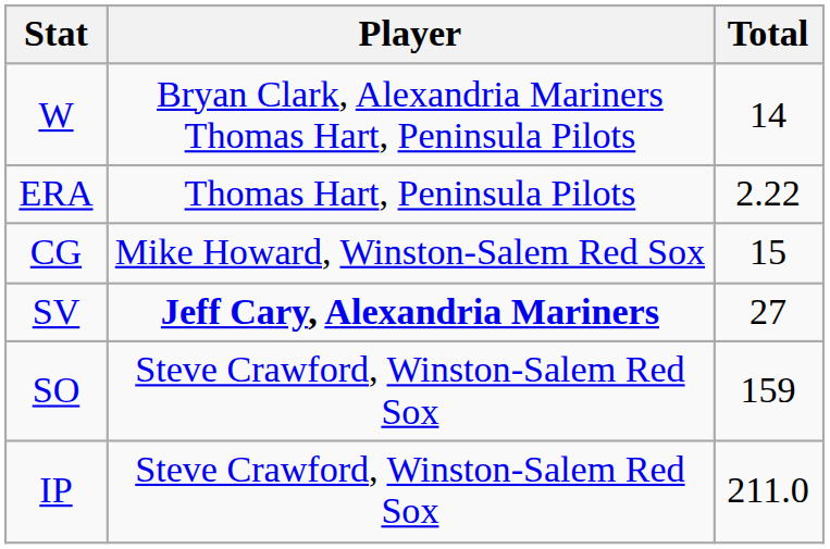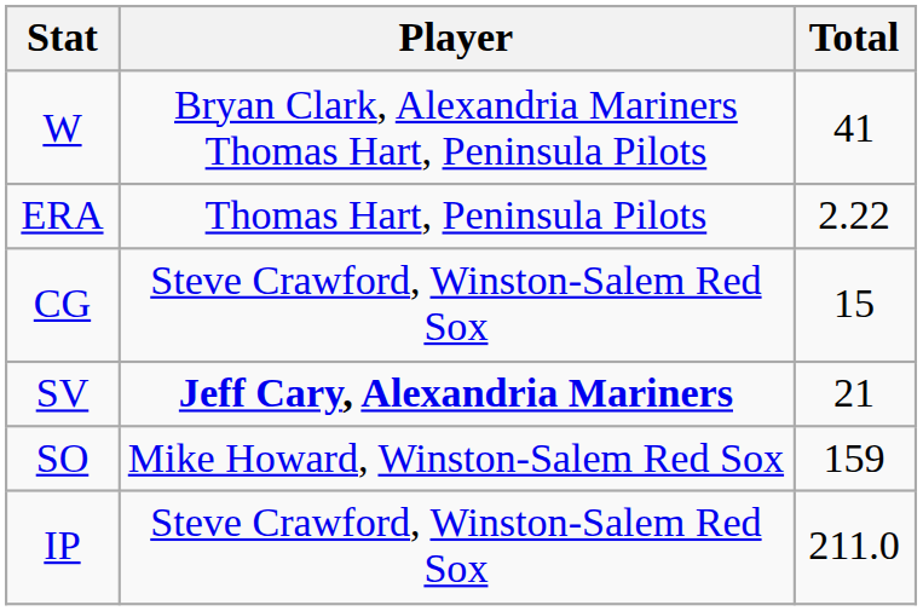W | Total: 14 -> 41
CG | Player: Mike Howard, Winston-Salem Red Sox -> Steve Crawford, Winston-Salem Red Sox
SV | Total: 27 -> 21
SO | Player: Steve Crawford, Winston-Salem Red Sox -> Mike Howard, Winston-Salem Red Sox
